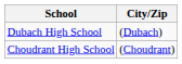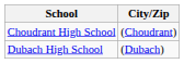rows swapped: Choudrant High School <-> Dubach High School
